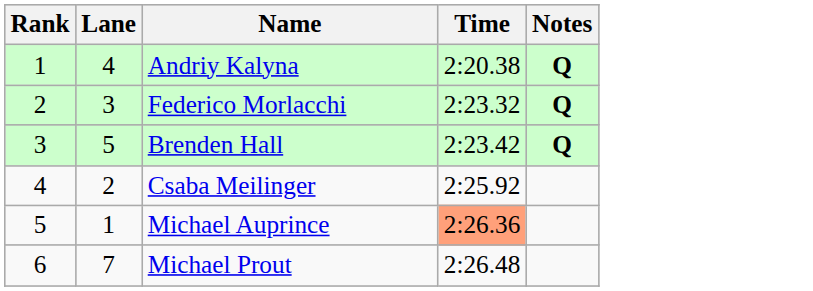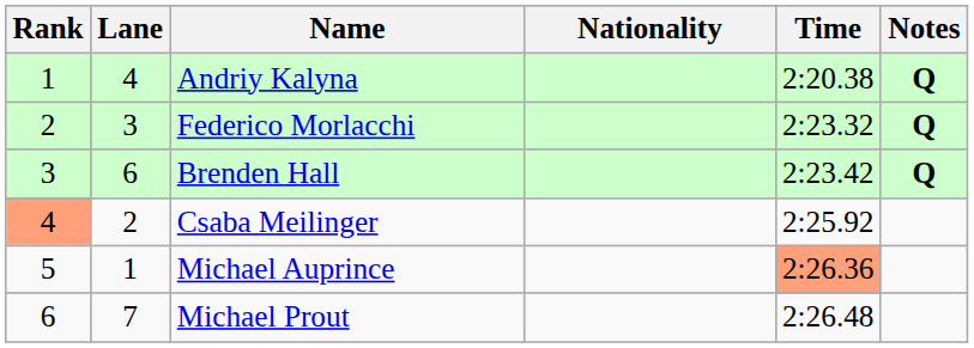+ column: Nationality
Brenden Hall | Lane: 5 -> 6
Csaba Meilinger | Rank: no background -> lightsalmon background
